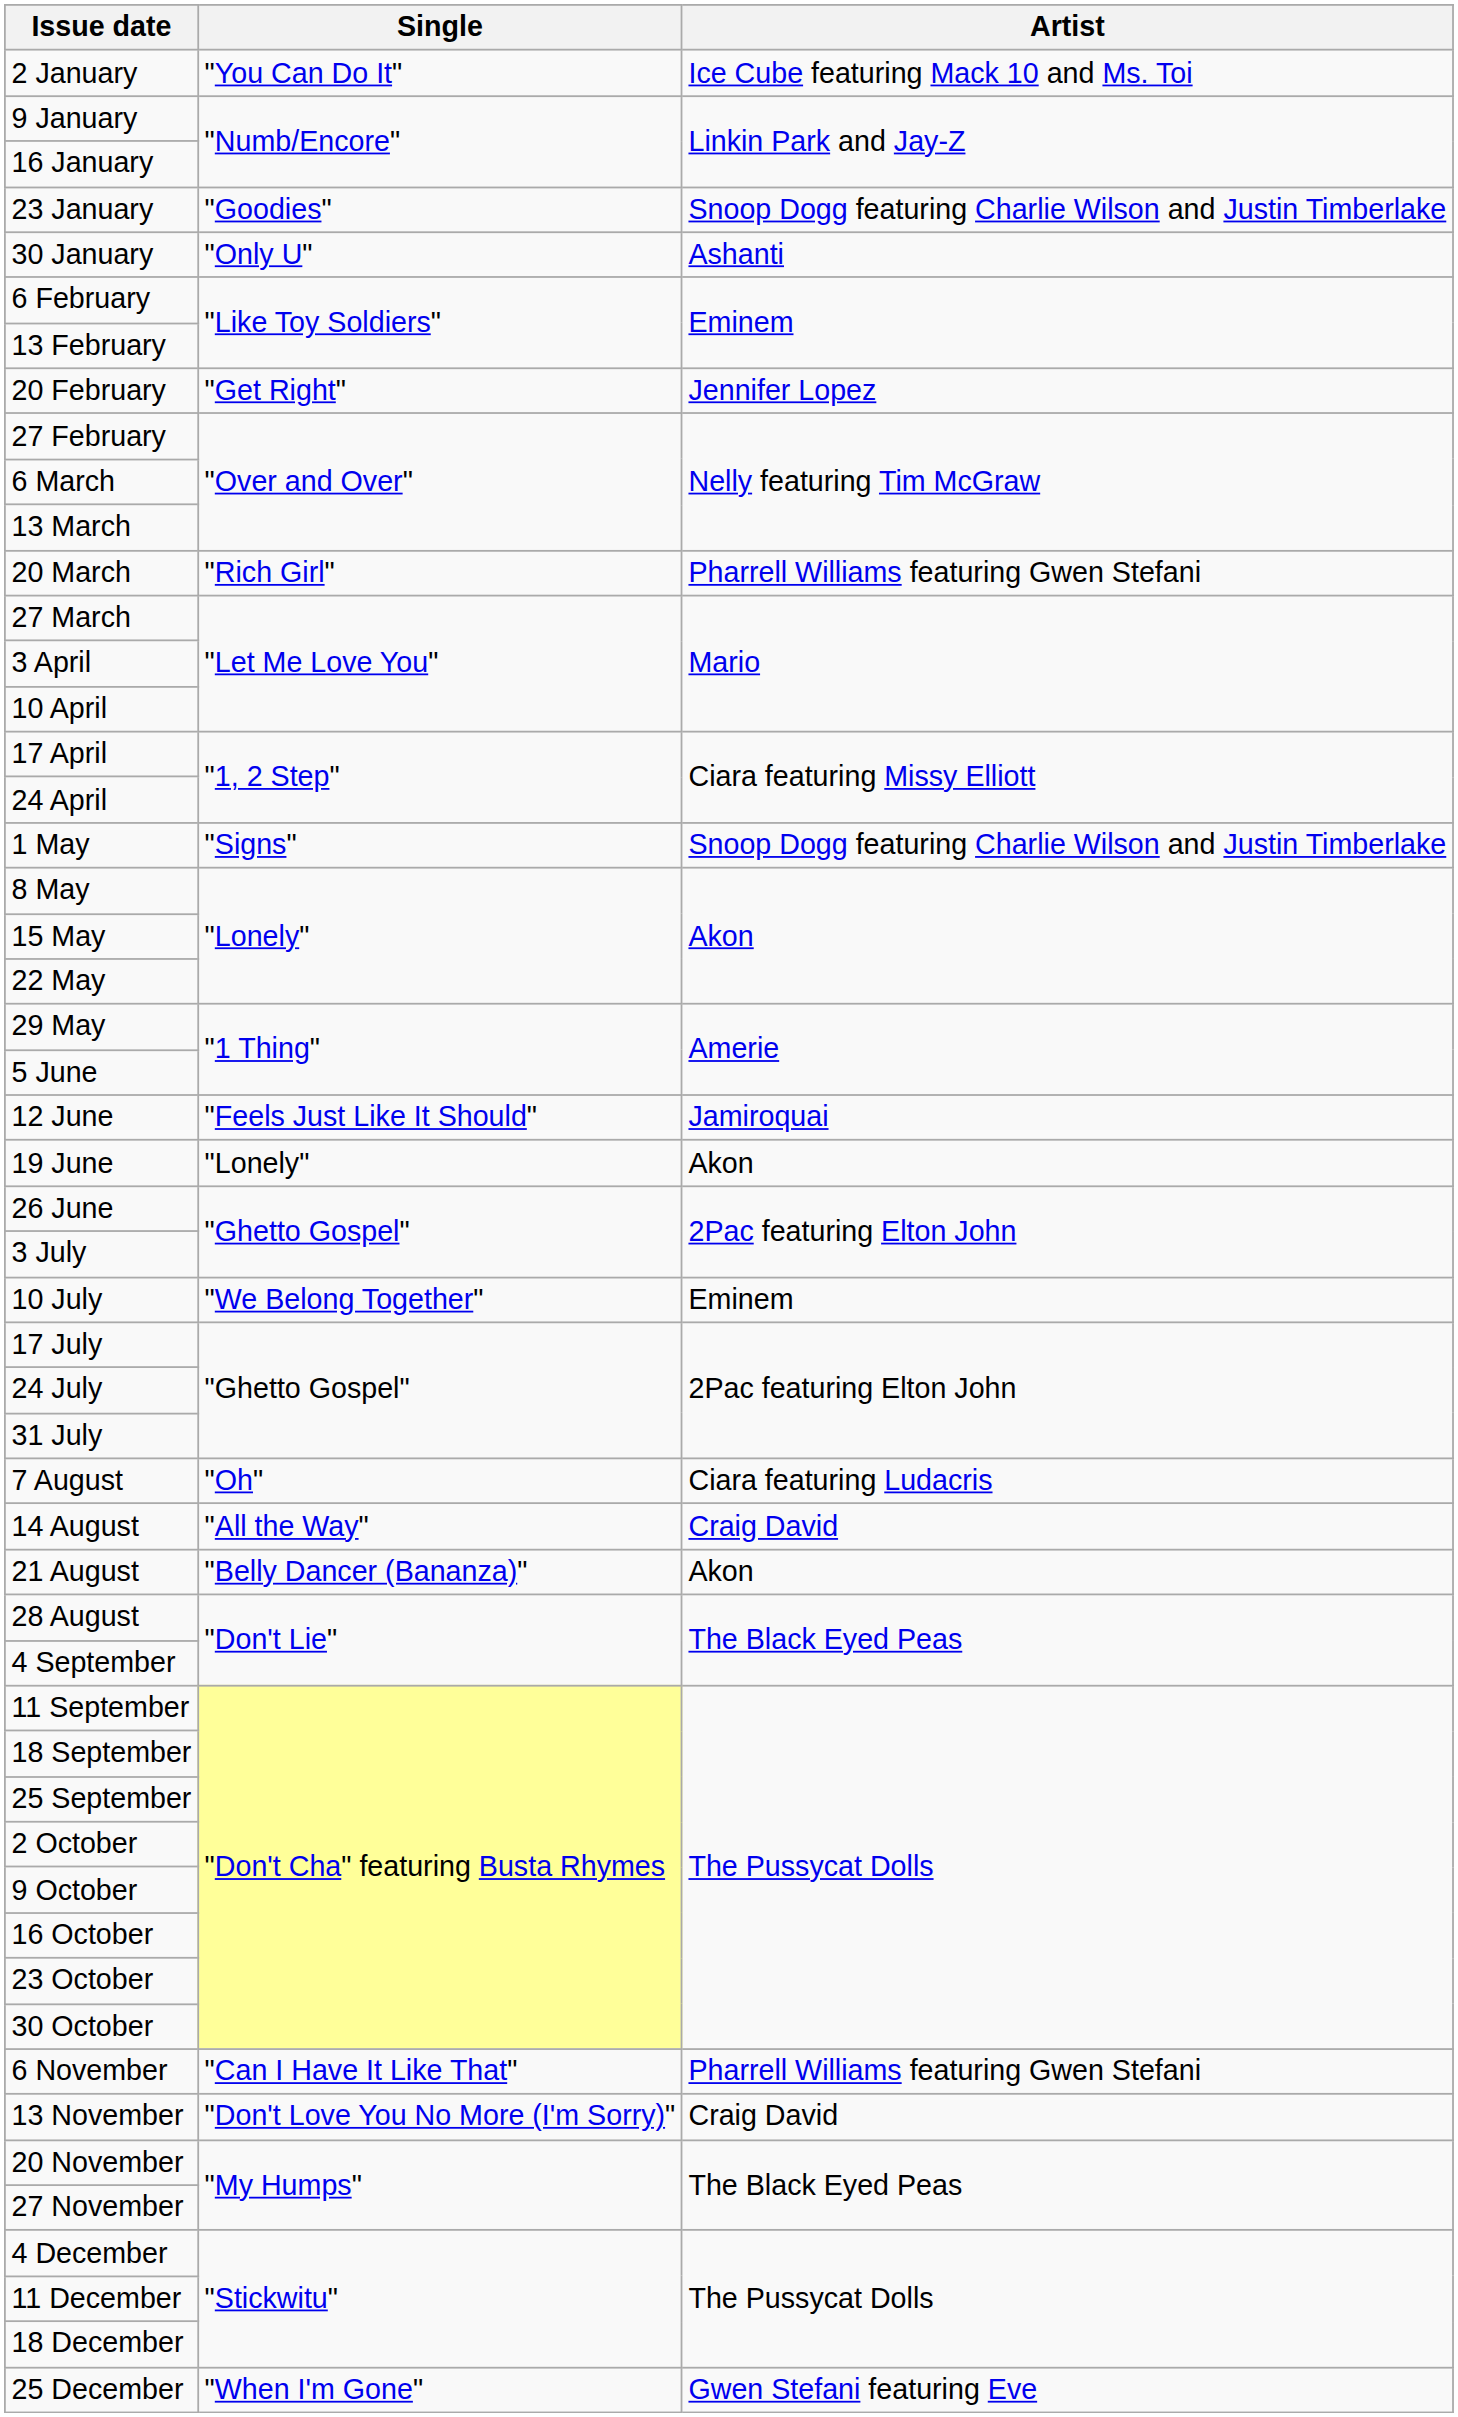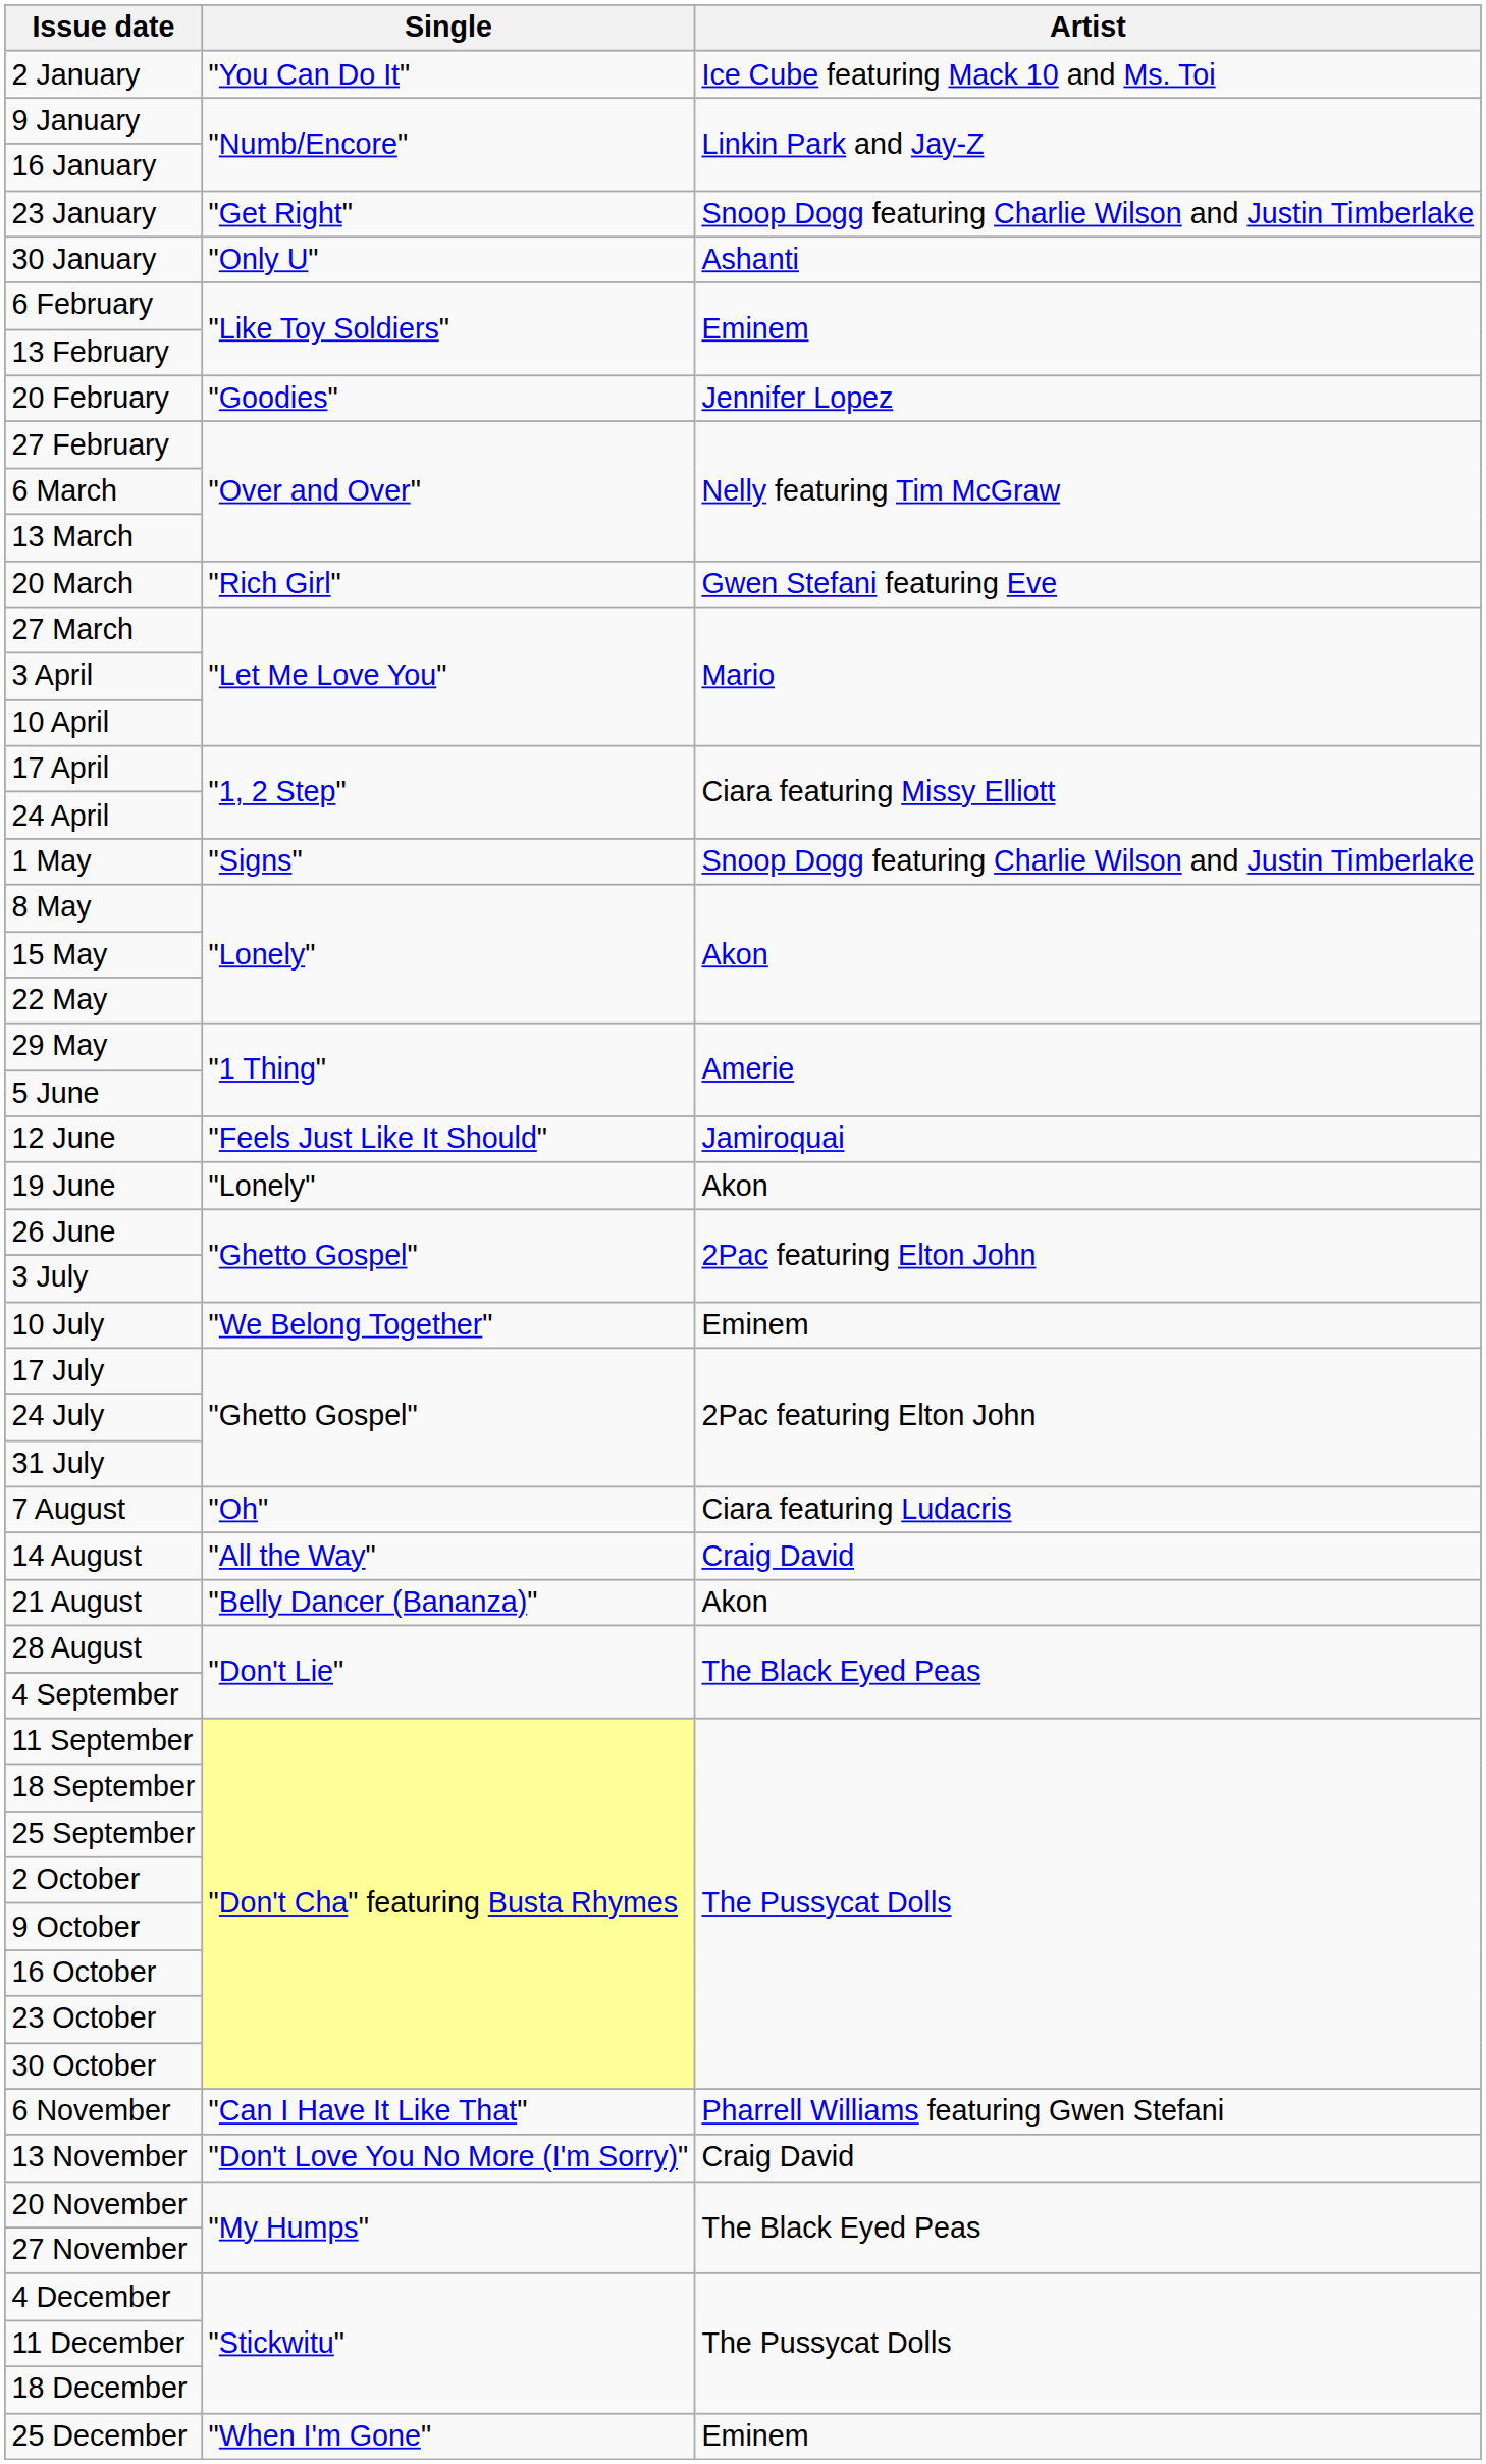23 January | Single: "Goodies" -> "Get Right"
20 February | Single: "Get Right" -> "Goodies"
20 March | Artist: Pharrell Williams featuring Gwen Stefani -> Gwen Stefani featuring Eve
25 December | Artist: Gwen Stefani featuring Eve -> Eminem
